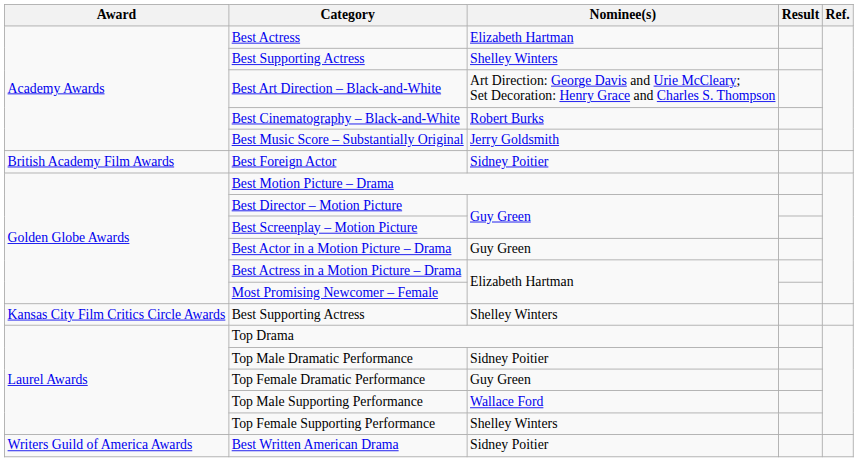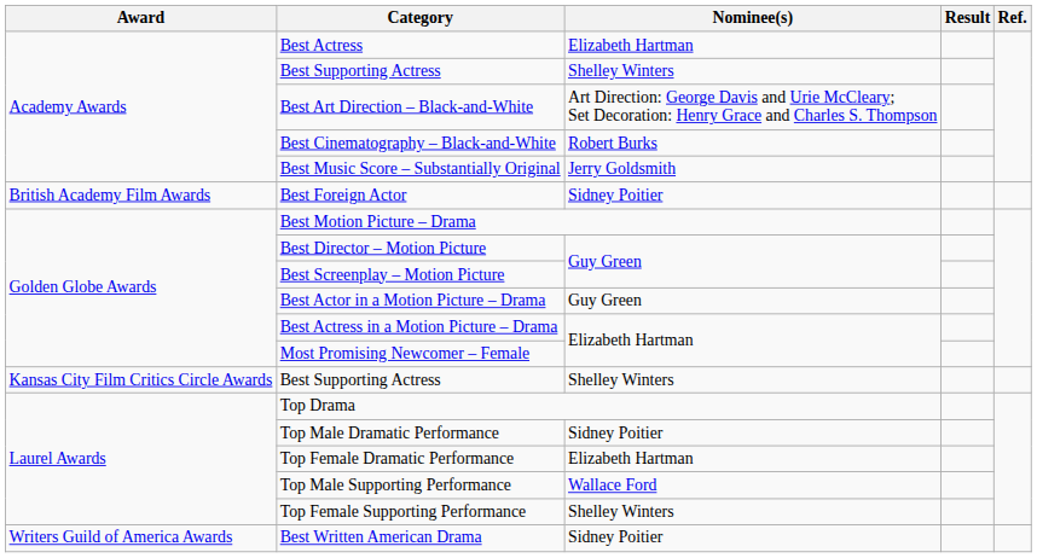Top Female Dramatic Performance | Nominee(s): Guy Green -> Elizabeth Hartman
